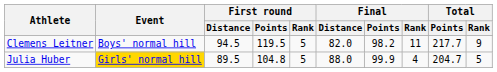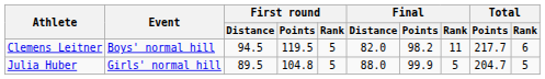Clemens Leitner | Total / Rank: 9 -> 6
Julia Huber | Event: gold background -> no background
Julia Huber | Final / Rank: 4 -> 5
